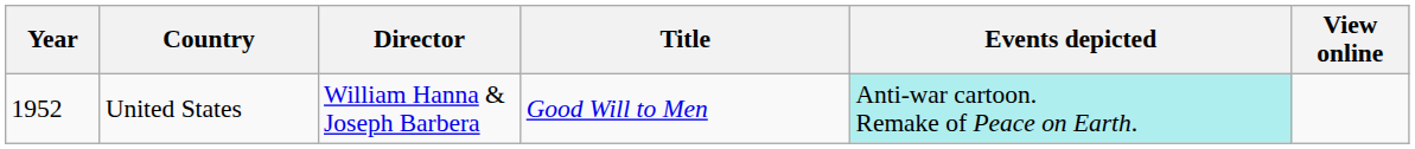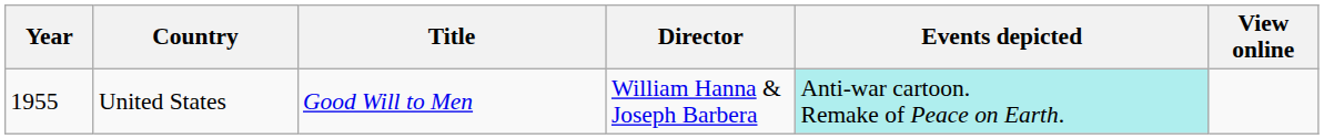columns swapped: Title <-> Director
United States | Year: 1952 -> 1955
